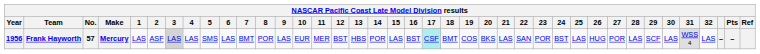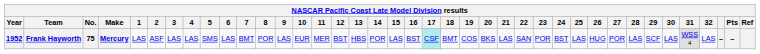Frank Hayworth | Year: 1956 -> 1952
Frank Hayworth | No.: 57 -> 75
Frank Hayworth | 3: lightgrey background -> no background
